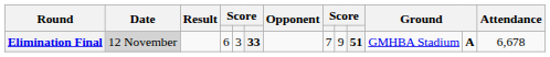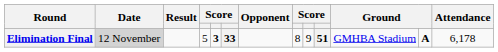Elimination Final | column 4: 6 -> 5
Elimination Final | column 5: normal -> bold
Elimination Final | column 8: 7 -> 8
Elimination Final | Attendance: 6,678 -> 6,178
